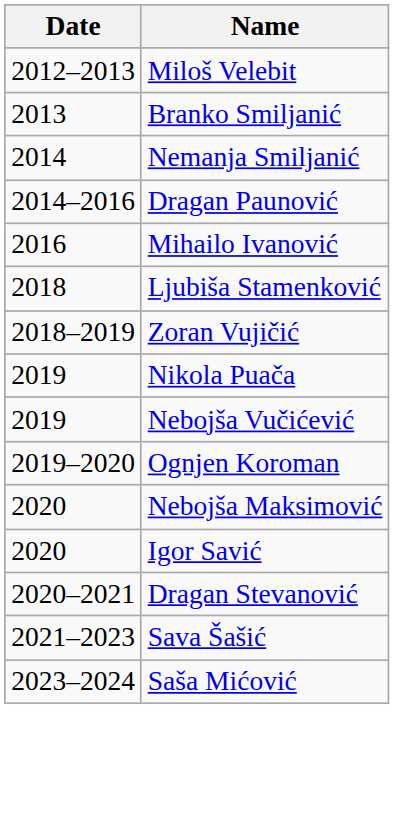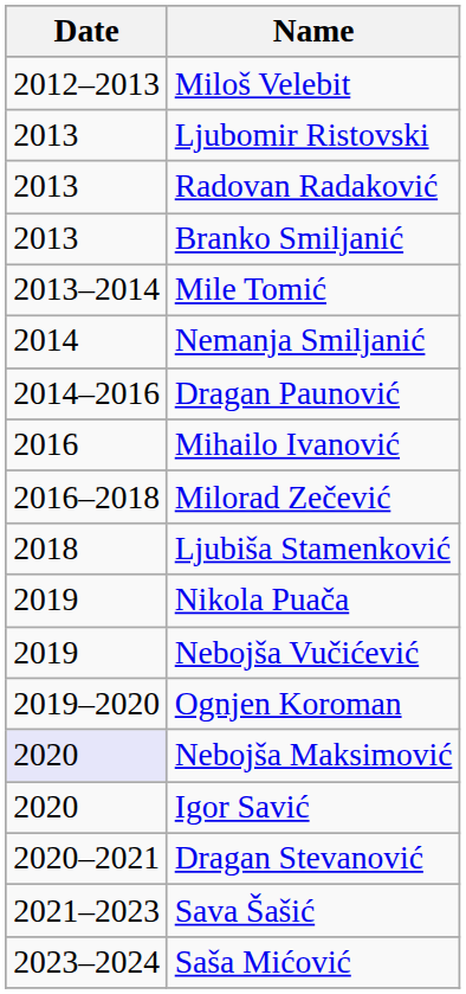+ row: 2013 | Ljubomir Ristovski
+ row: 2013 | Radovan Radaković
+ row: 2013–2014 | Mile Tomić
+ row: 2016–2018 | Milorad Zečević
- row: 2018–2019 | Zoran Vujičić
Nebojša Maksimović | Date: no background -> lavender background
